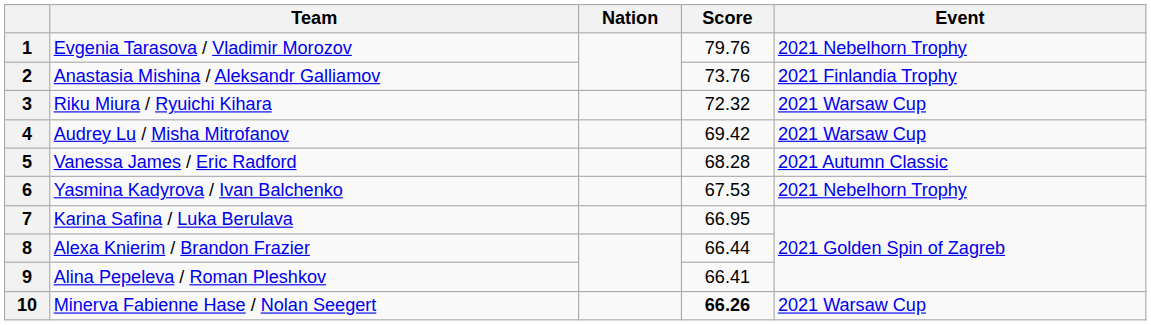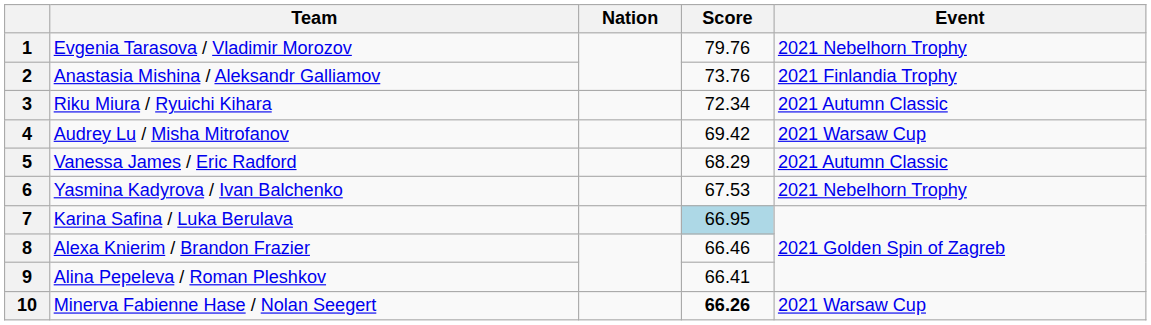3 | Score: 72.32 -> 72.34
3 | Event: 2021 Warsaw Cup -> 2021 Autumn Classic
5 | Score: 68.28 -> 68.29
7 | Score: no background -> lightblue background
8 | Score: 66.44 -> 66.46
